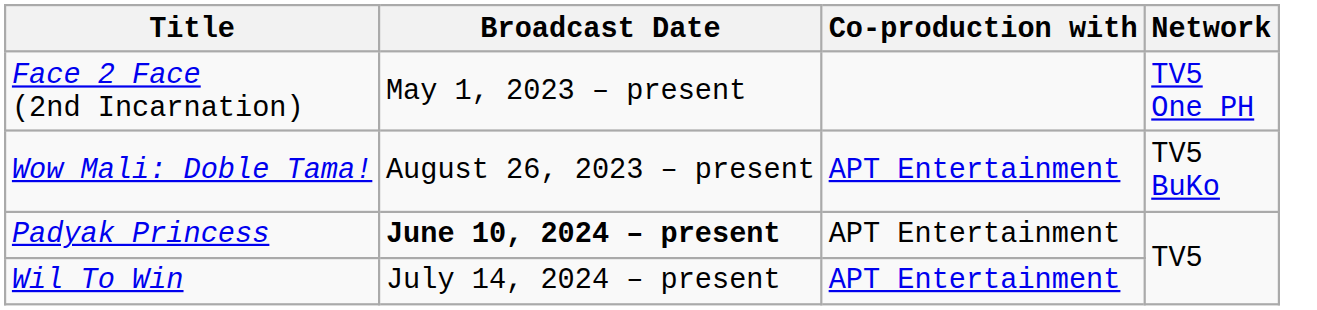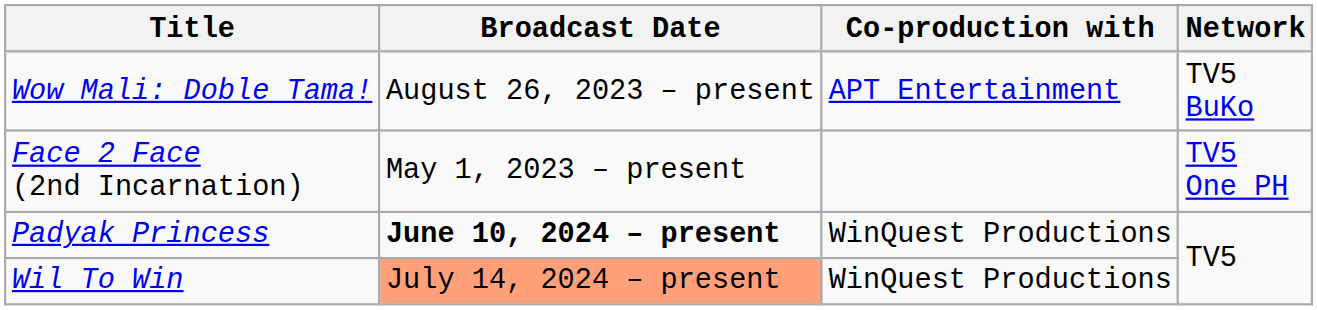rows swapped: Face 2 Face (2nd Incarnation) <-> Wow Mali: Doble Tama!
Padyak Princess | Co-production with: APT Entertainment -> WinQuest Productions
Wil To Win | Broadcast Date: no background -> lightsalmon background
Wil To Win | Co-production with: APT Entertainment -> WinQuest Productions
